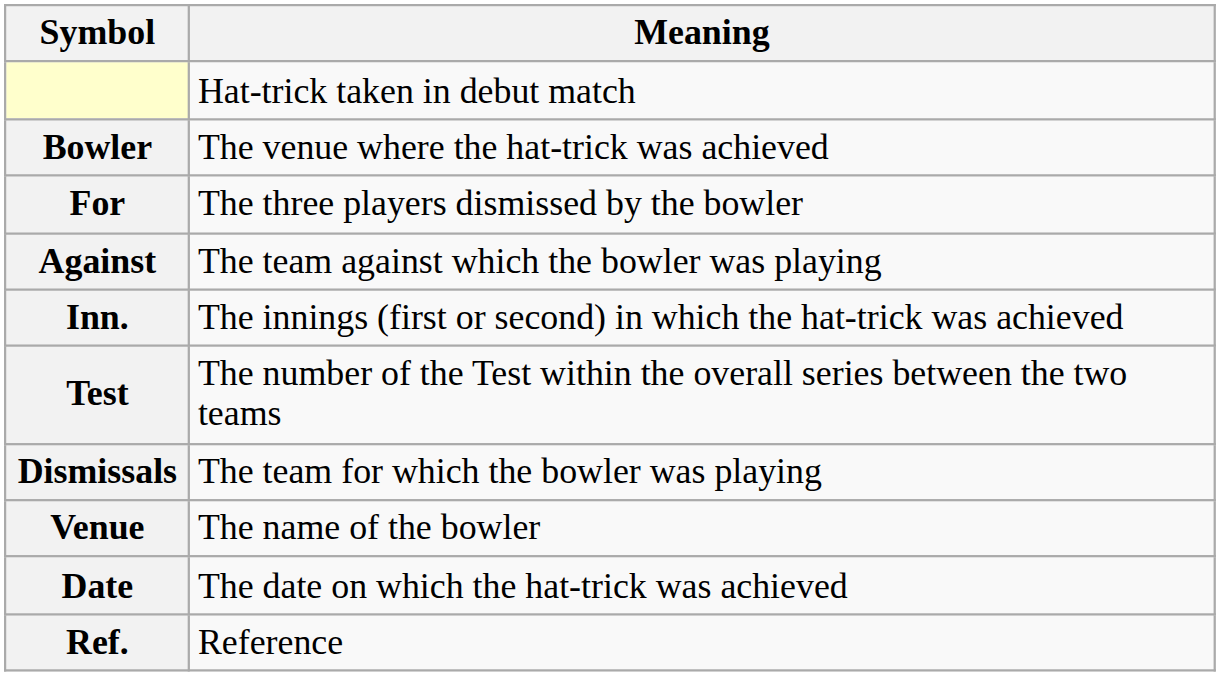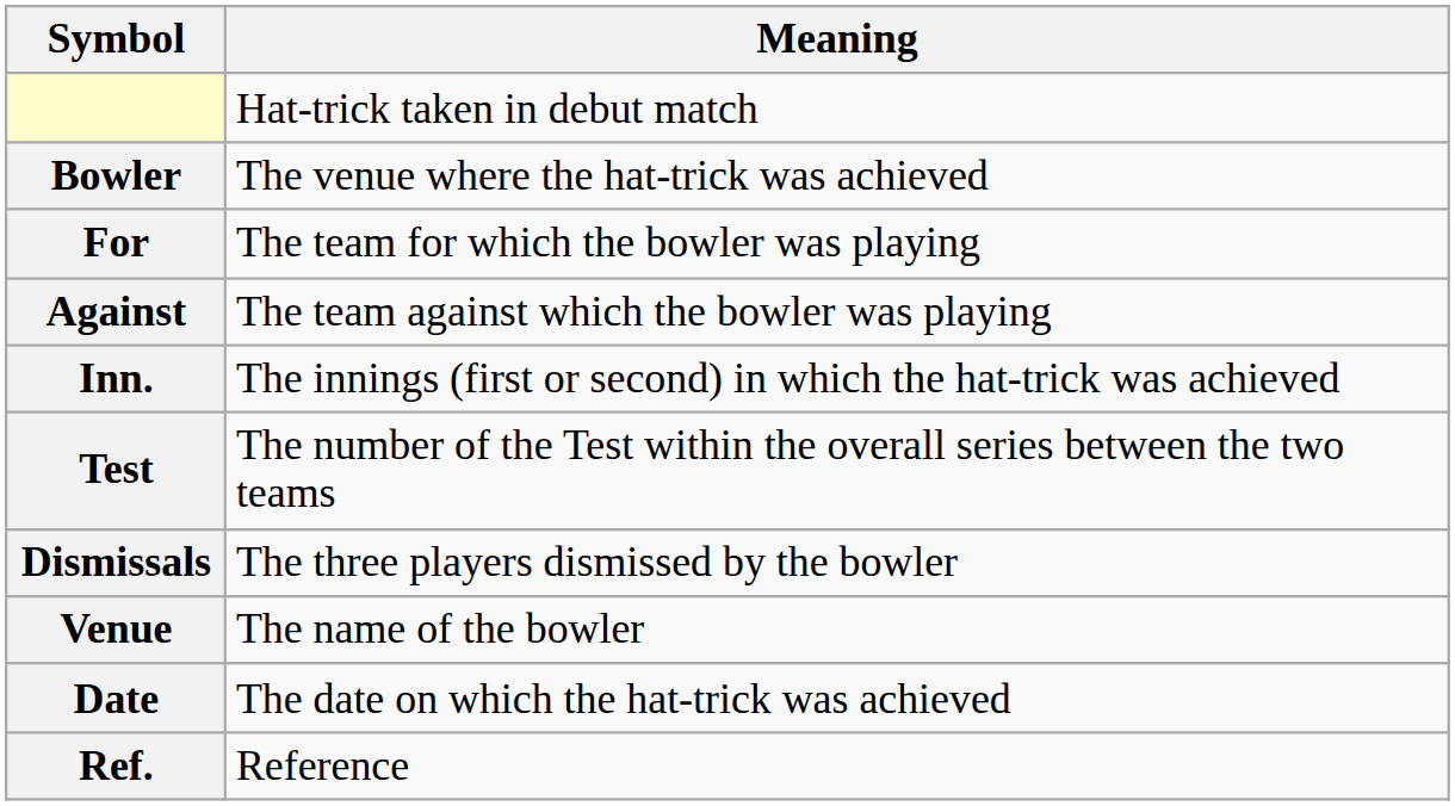For | Meaning: The three players dismissed by the bowler -> The team for which the bowler was playing
Dismissals | Meaning: The team for which the bowler was playing -> The three players dismissed by the bowler
